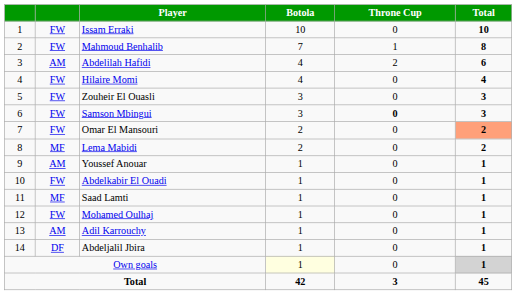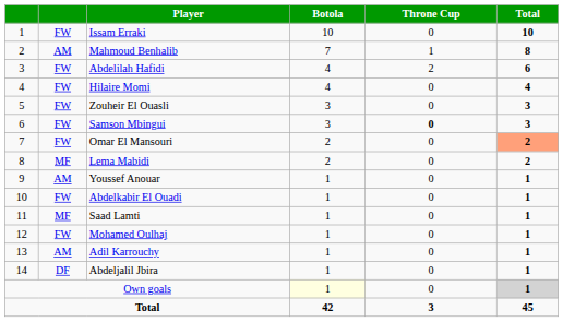Mahmoud Benhalib | column 2: FW -> AM
Abdelilah Hafidi | column 2: AM -> FW
